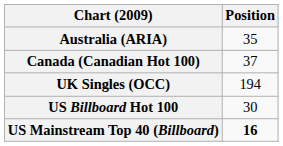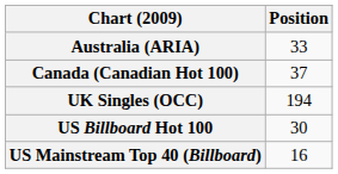Australia (ARIA) | Position: 35 -> 33
US Mainstream Top 40 (Billboard) | Position: bold -> normal
